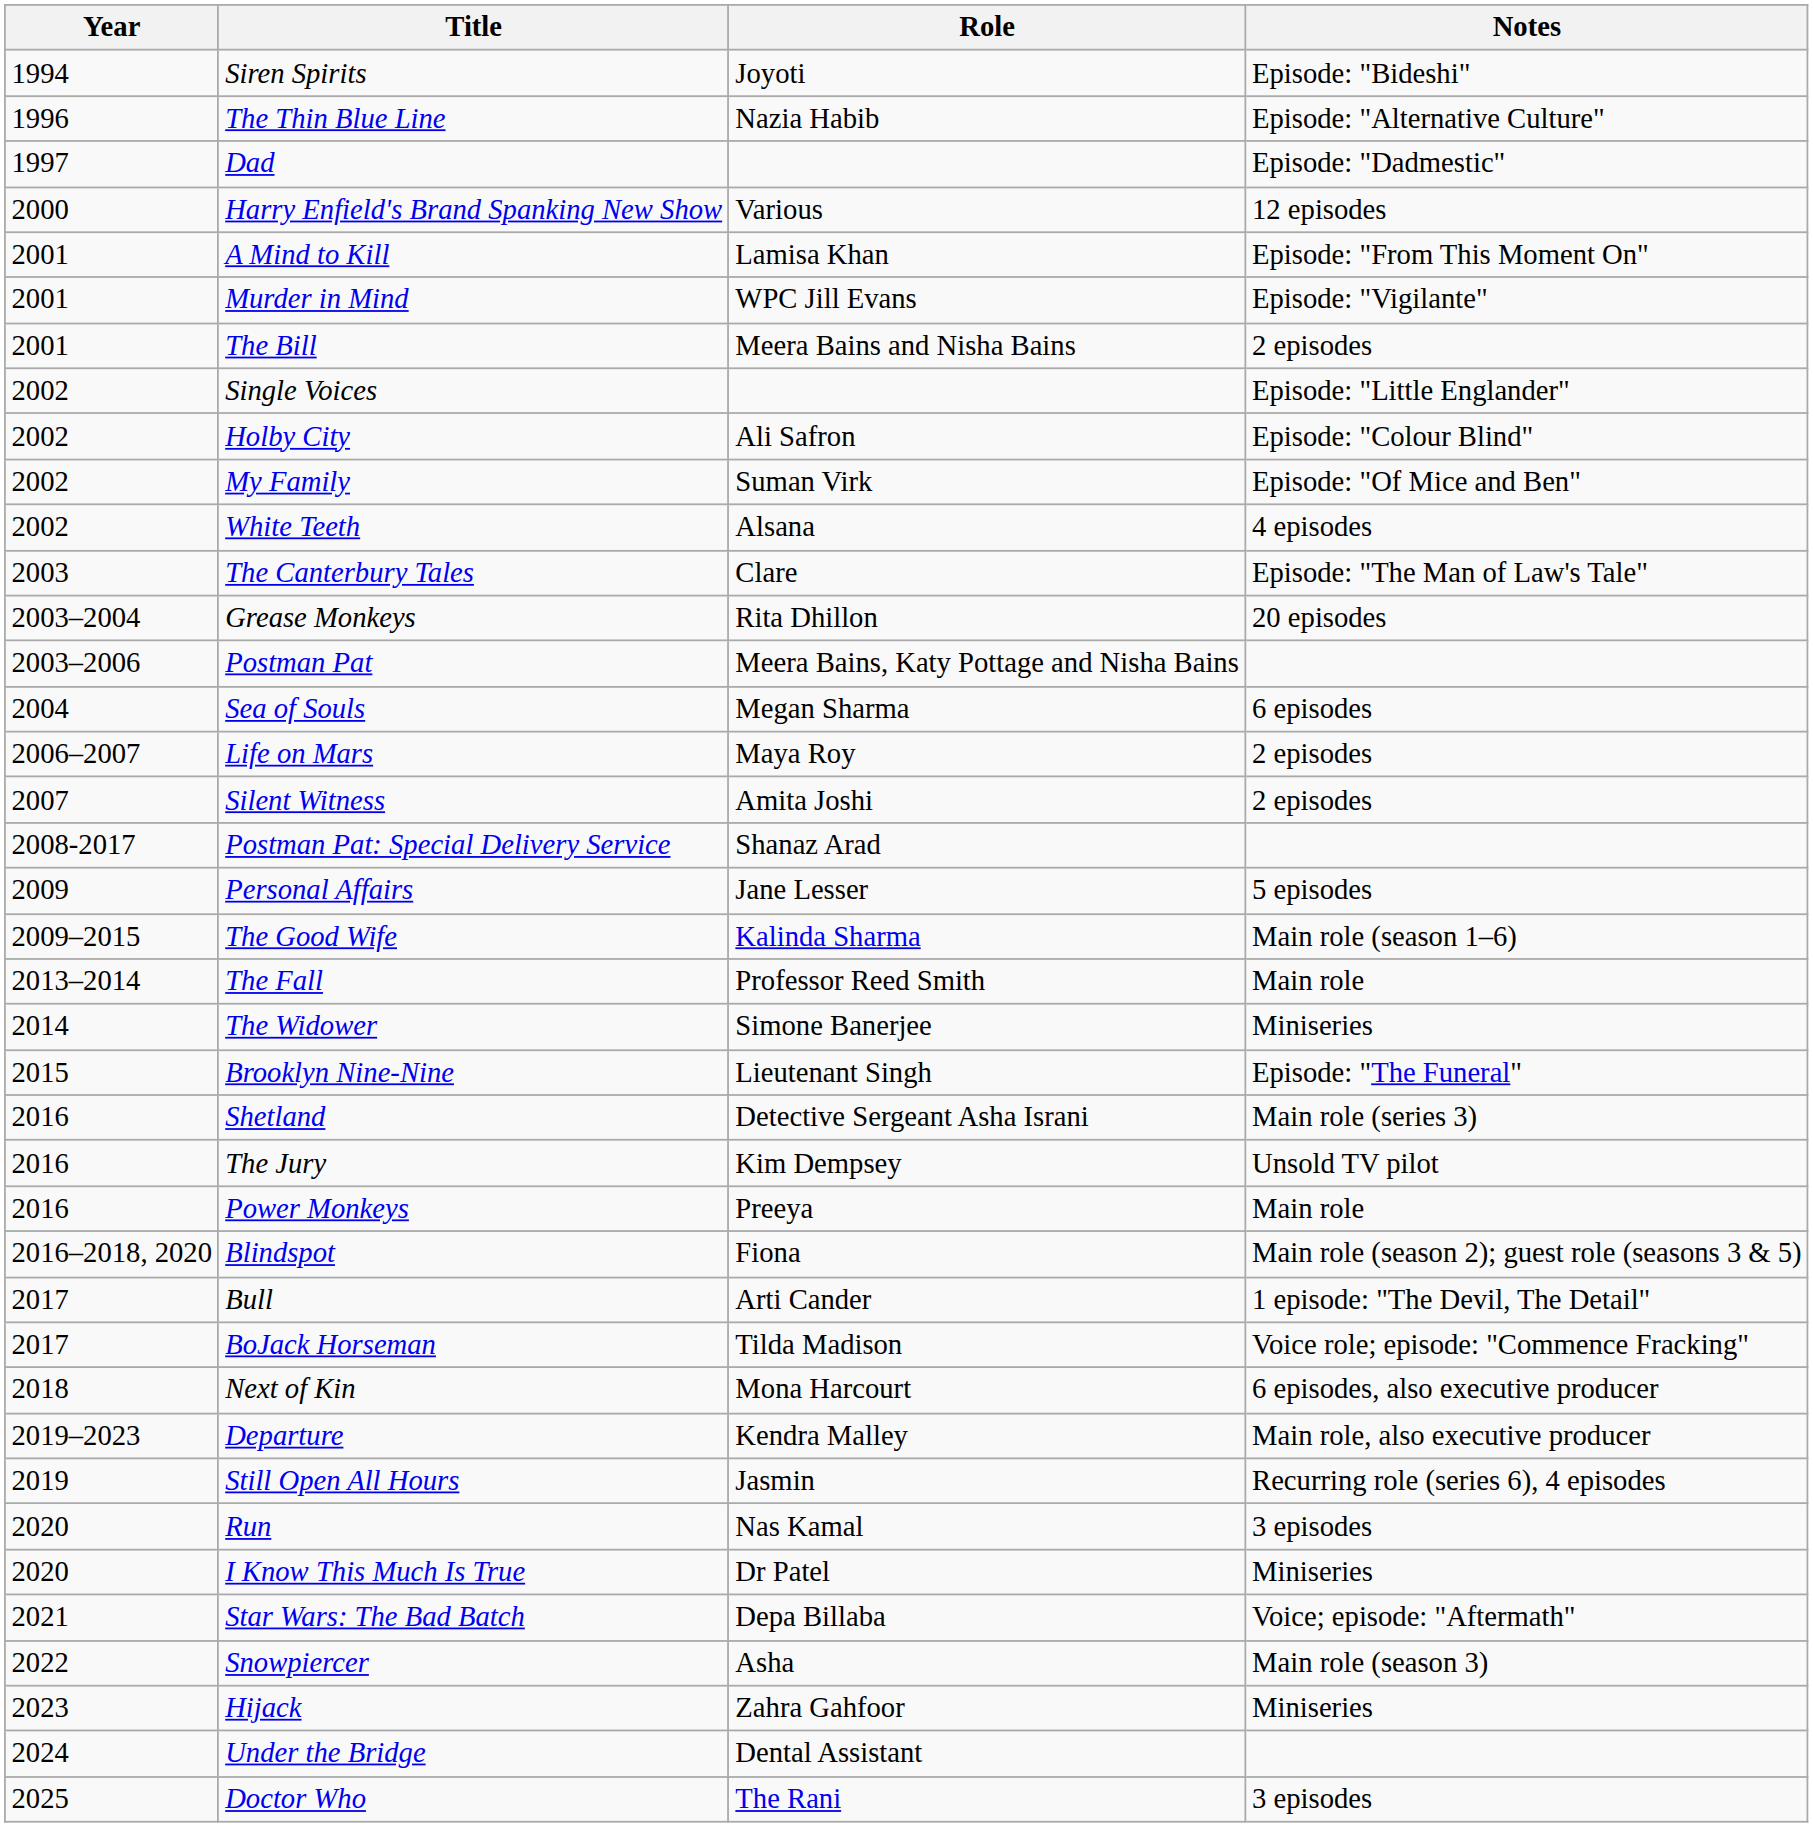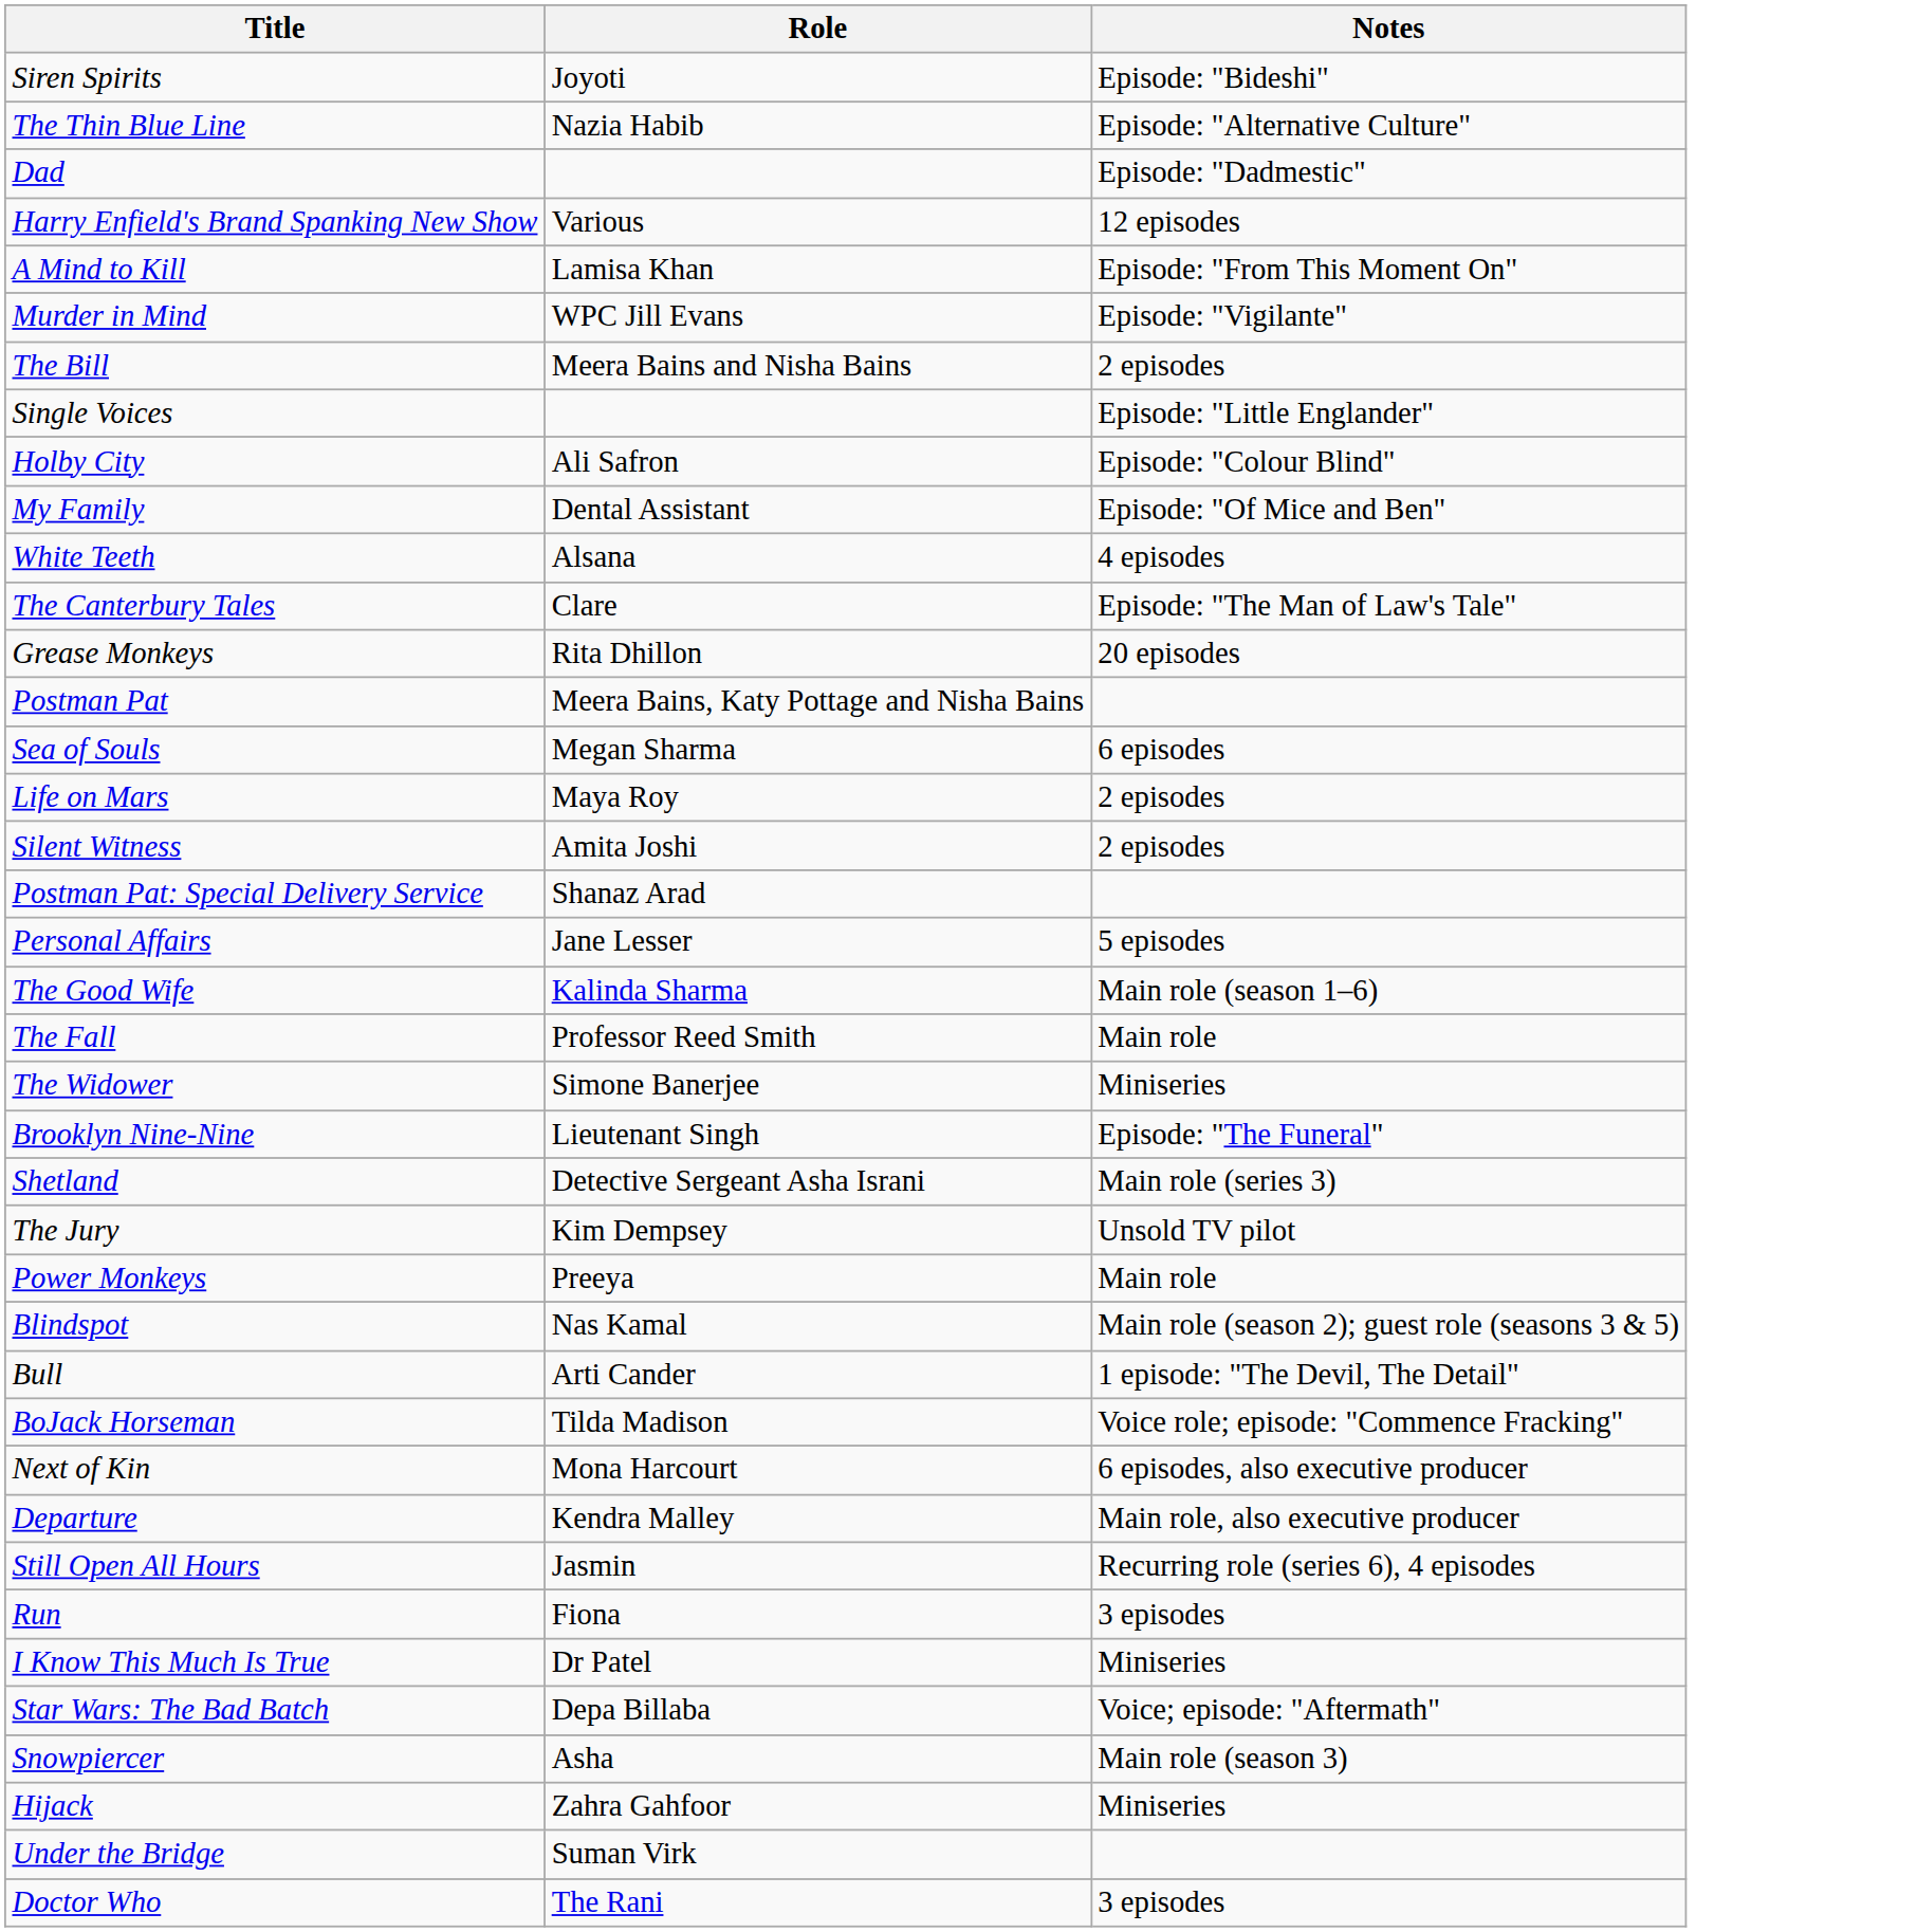- column: Year | 1994 | 1996 | 1997 | 2000 | 2001 | 2001 | 2001 | 2002 | 2002 | 2002 | 2002 | 2003 | 2003–2004 | 2003–2006 | 2004 | 2006–2007 | 2007 | 2008-2017 | 2009 | 2009–2015 | 2013–2014 | 2014 | 2015 | 2016 | 2016 | 2016 | 2016–2018, 2020 | 2017 | 2017 | 2018 | 2019–2023 | 2019 | 2020 | 2020 | 2021 | 2022 | 2023 | 2024 | 2025
My Family | Role: Suman Virk -> Dental Assistant
Blindspot | Role: Fiona -> Nas Kamal
Run | Role: Nas Kamal -> Fiona
Under the Bridge | Role: Dental Assistant -> Suman Virk
